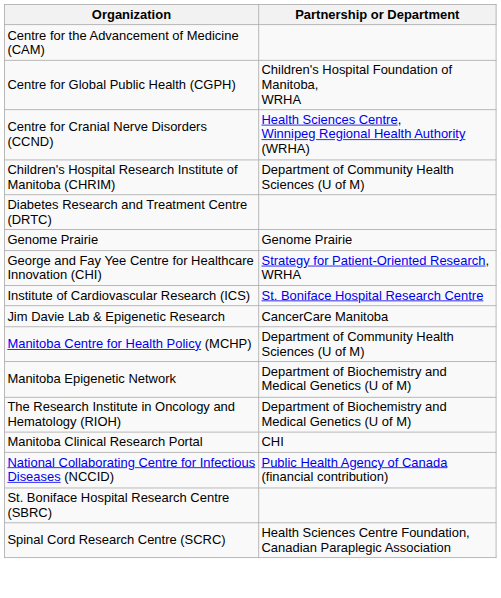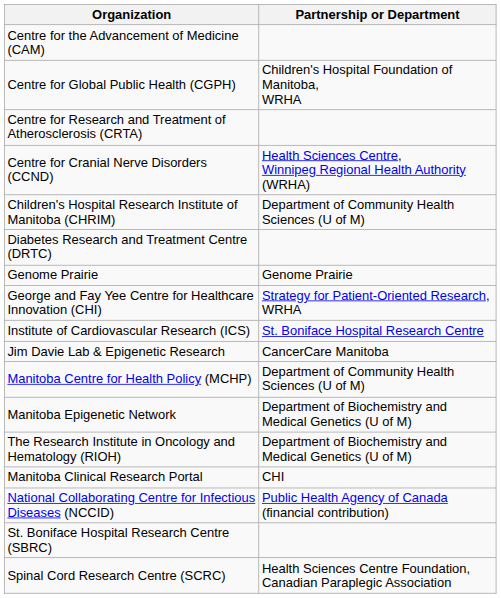+ row: Centre for Research and Treatment of Atherosclerosis (CRTA)
